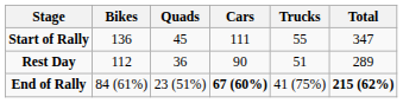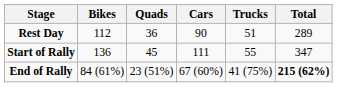rows swapped: Start of Rally <-> Rest Day
End of Rally | Cars: bold -> normal
